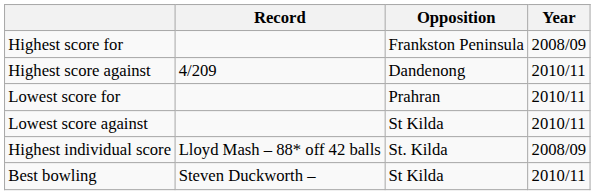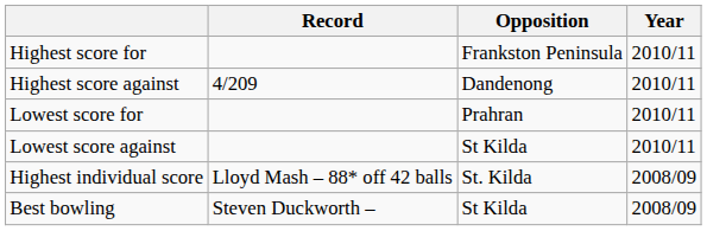Highest score for | Year: 2008/09 -> 2010/11
Best bowling | Year: 2010/11 -> 2008/09
